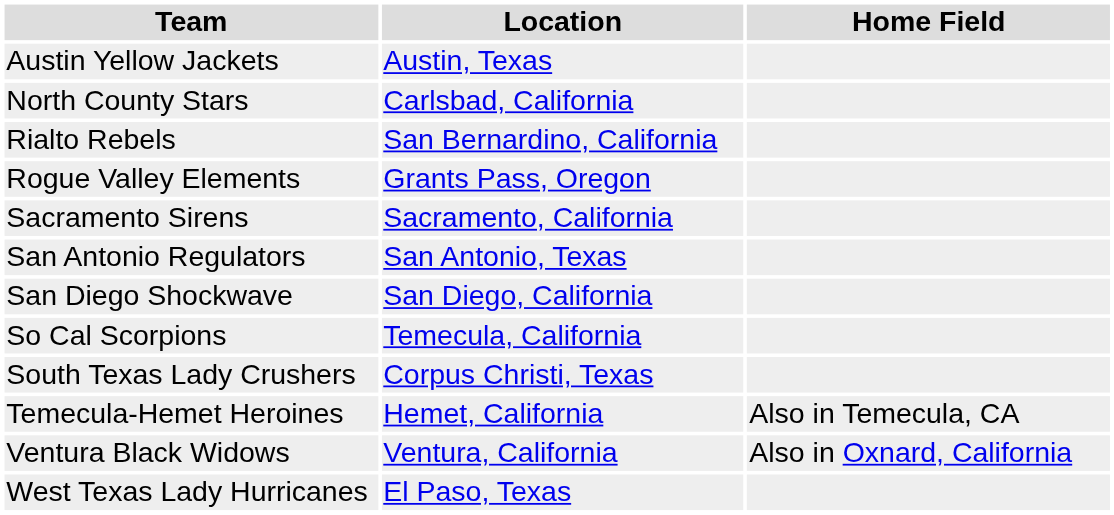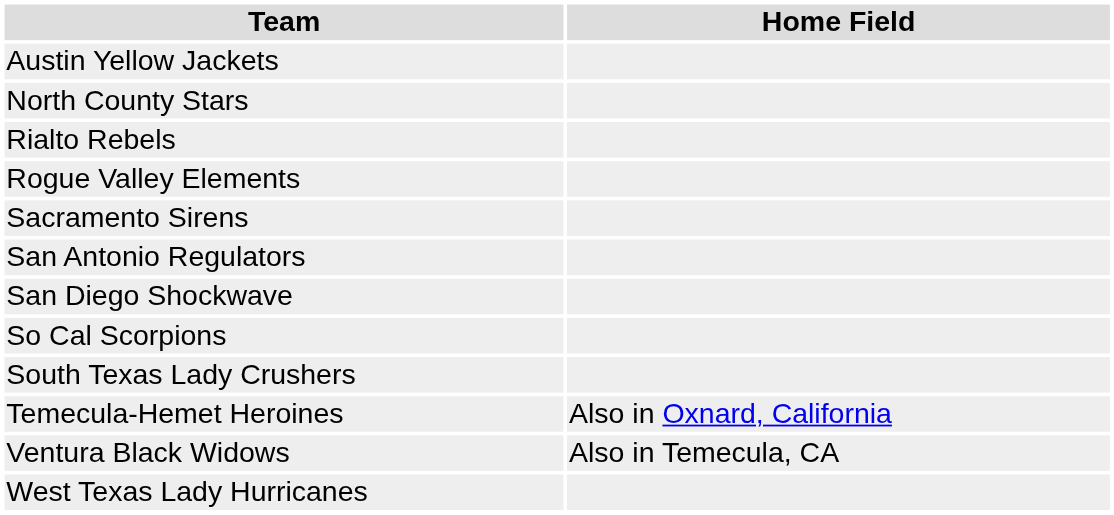- column: Location | Austin, Texas | Carlsbad, California | San Bernardino, California | Grants Pass, Oregon | Sacramento, California | San Antonio, Texas | San Diego, California | Temecula, California | Corpus Christi, Texas | Hemet, California | Ventura, California | El Paso, Texas
Temecula-Hemet Heroines | Home Field: Also in Temecula, CA -> Also in Oxnard, California
Ventura Black Widows | Home Field: Also in Oxnard, California -> Also in Temecula, CA
